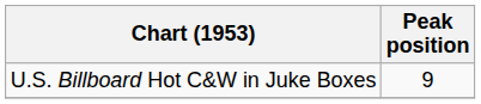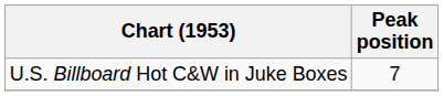U.S. Billboard Hot C&W in Juke Boxes | Peak position: 9 -> 7
